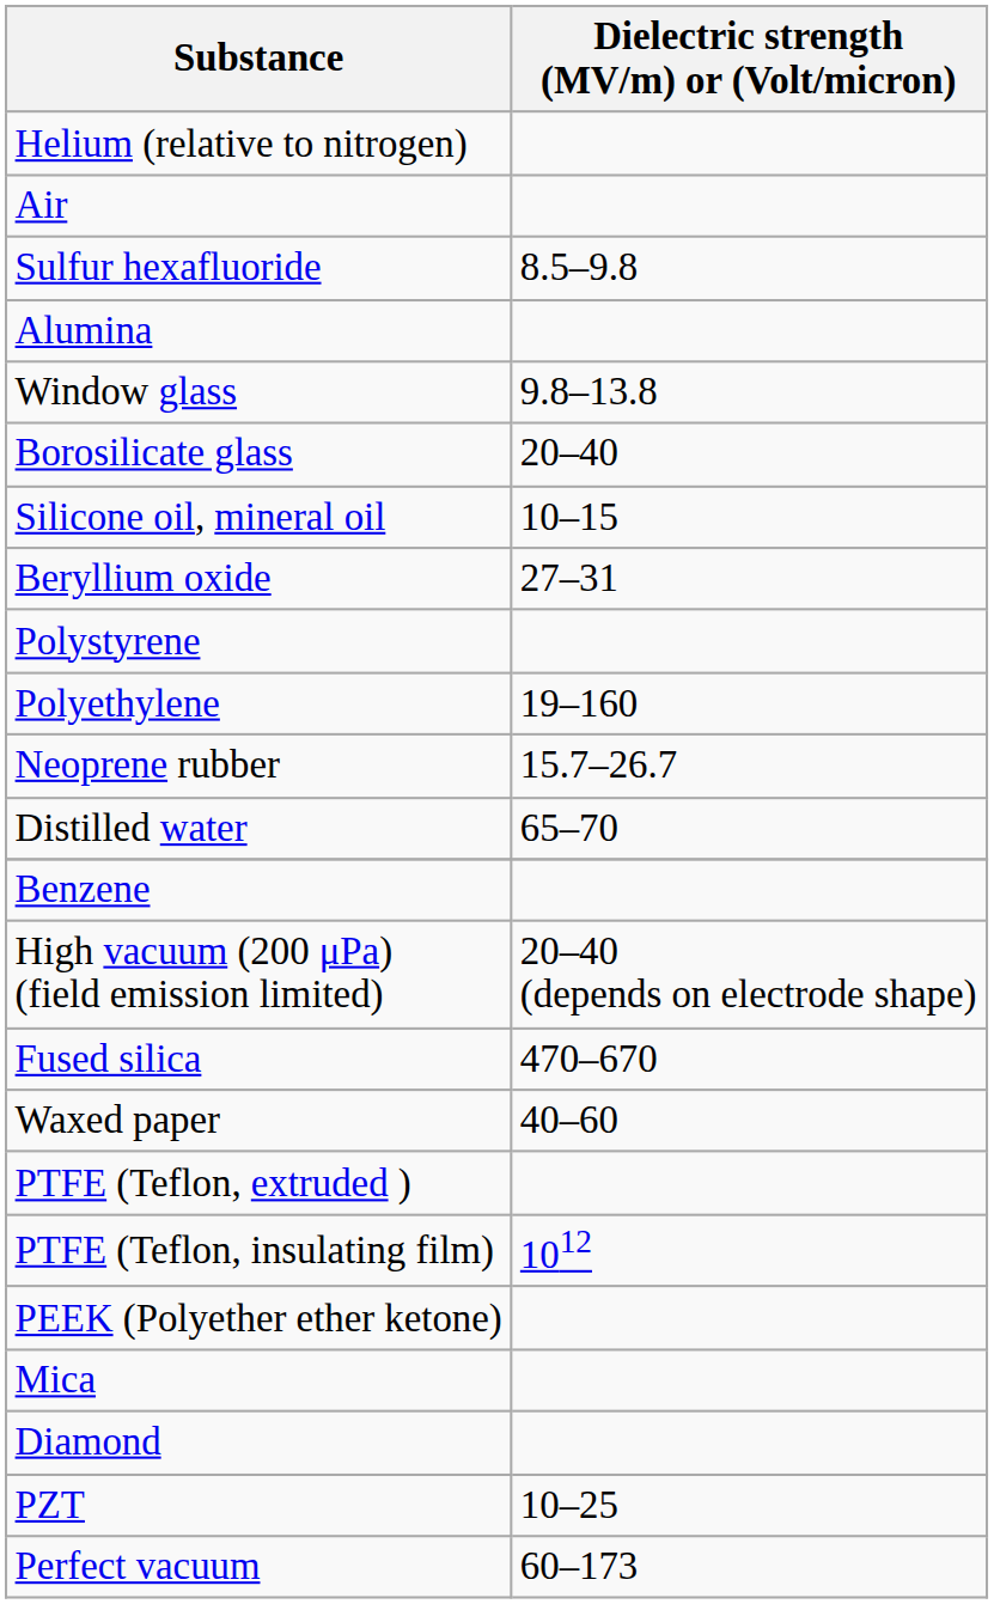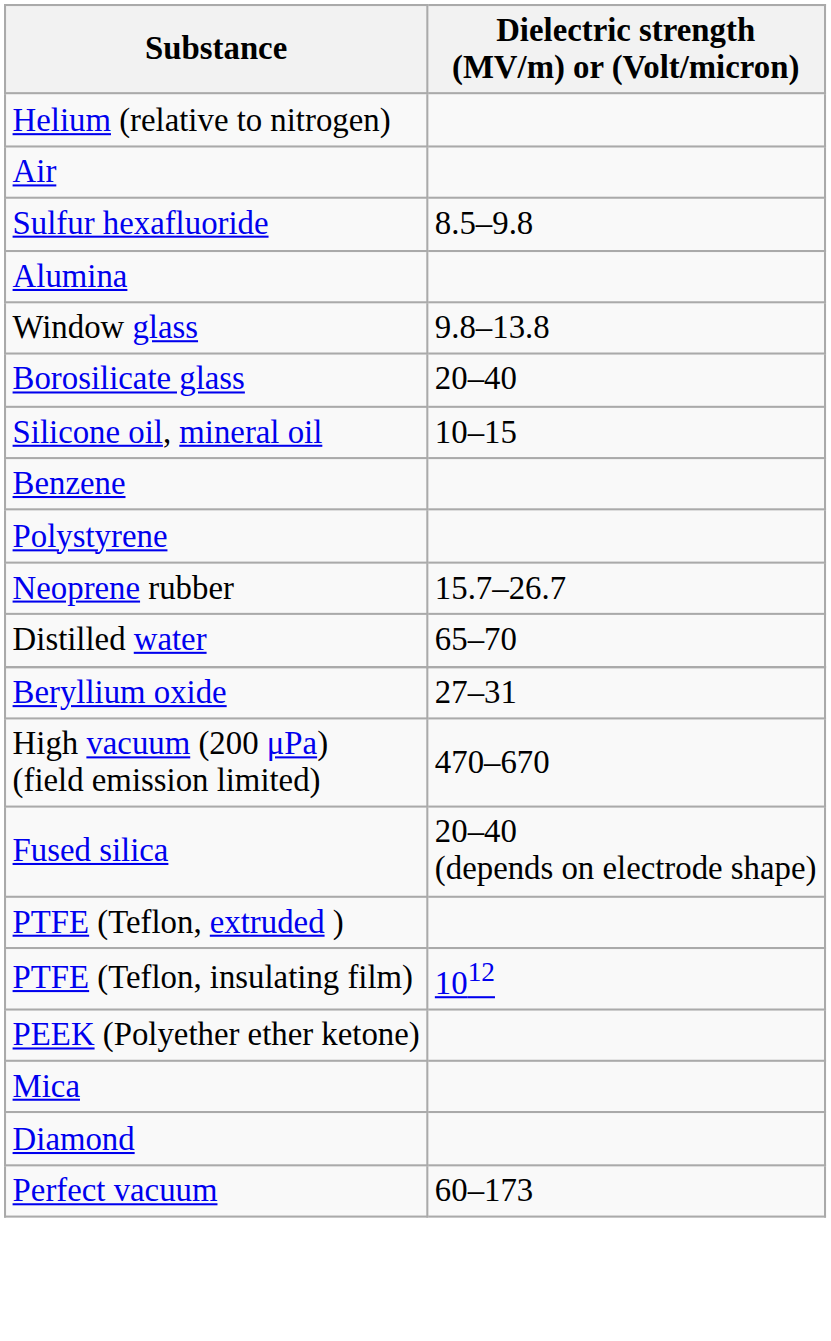rows swapped: Benzene <-> Beryllium oxide
- row: Polyethylene | 19–160
High vacuum (200 μPa) (field emission limited) | Dielectric strength (MV/m) or (Volt/micron): 20–40 (depends on electrode shape) -> 470–670
Fused silica | Dielectric strength (MV/m) or (Volt/micron): 470–670 -> 20–40 (depends on electrode shape)
- row: Waxed paper | 40–60
- row: PZT | 10–25
